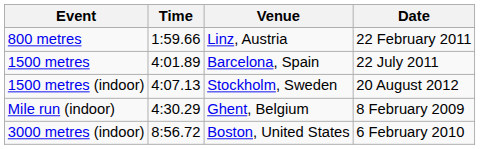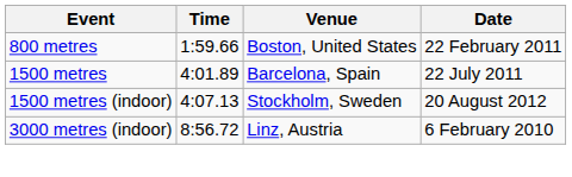800 metres | Venue: Linz, Austria -> Boston, United States
- row: Mile run (indoor) | 4:30.29 | Ghent, Belgium | 8 February 2009
3000 metres (indoor) | Venue: Boston, United States -> Linz, Austria
